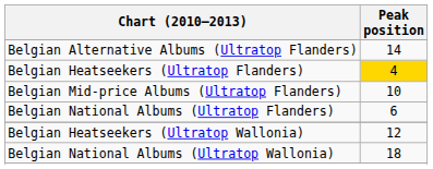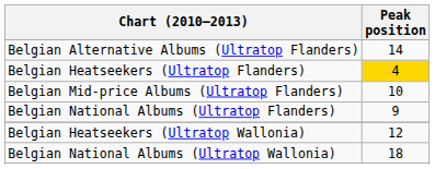Belgian National Albums (Ultratop Flanders) | Peak position: 6 -> 9
